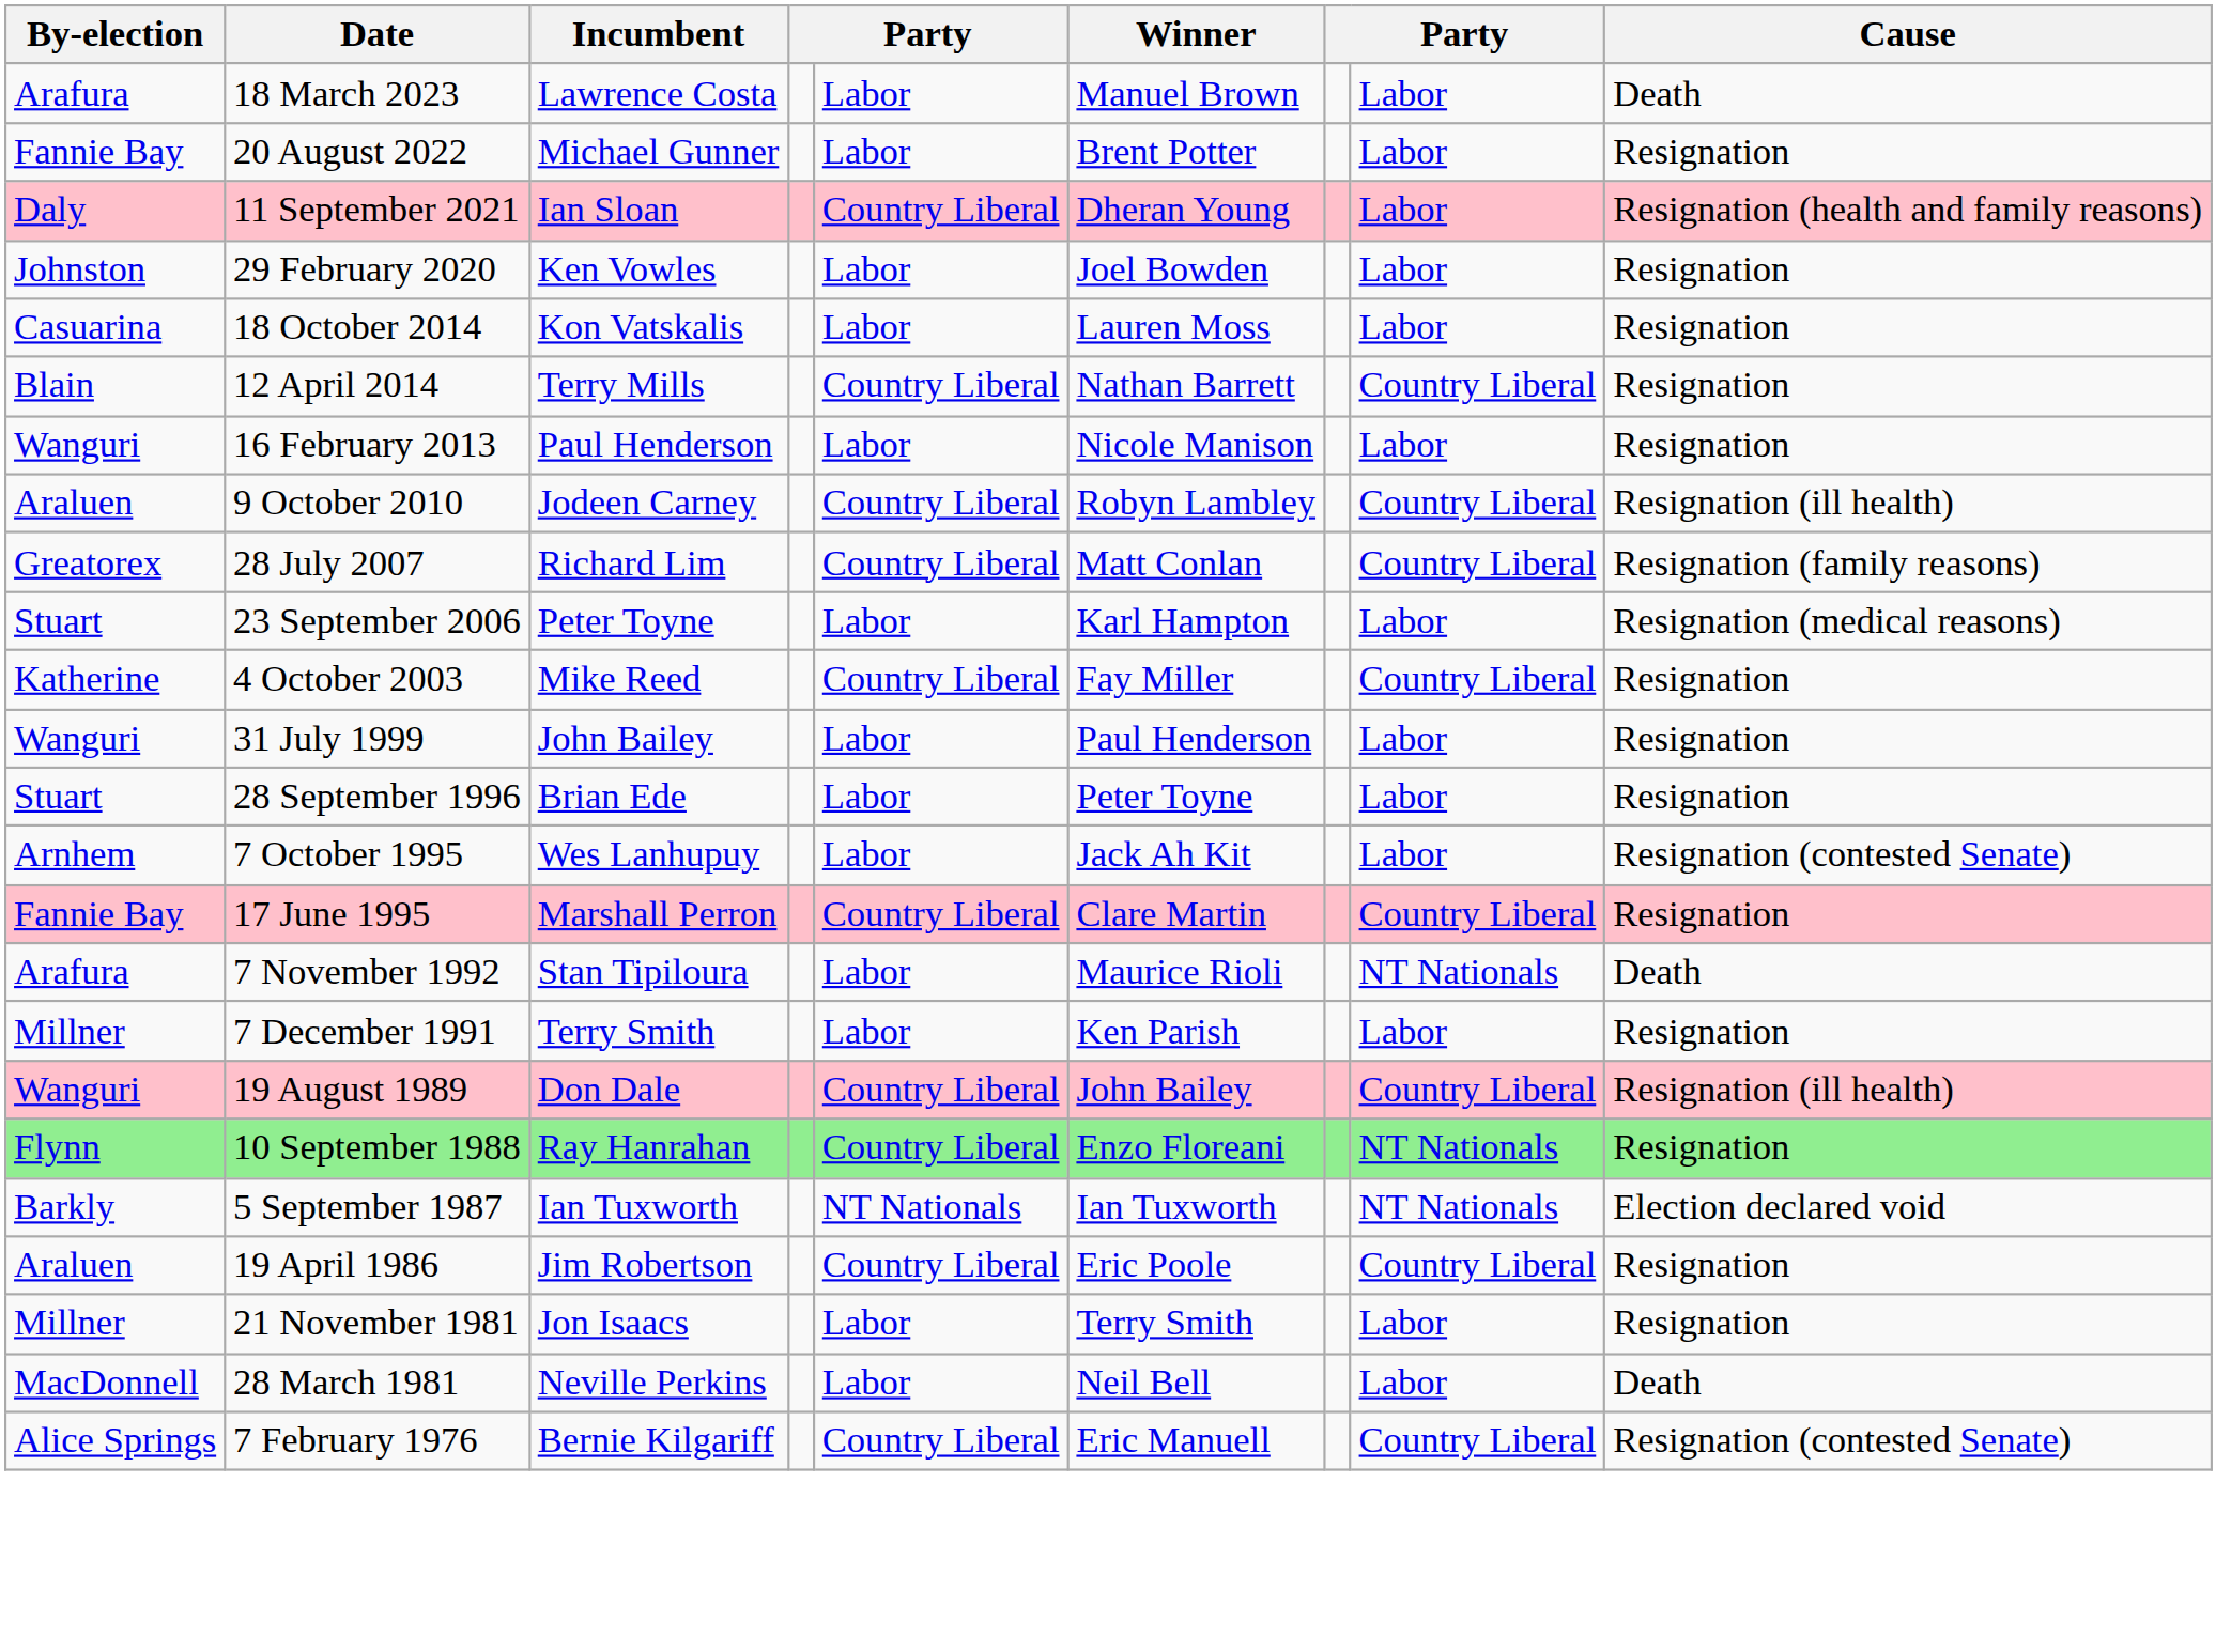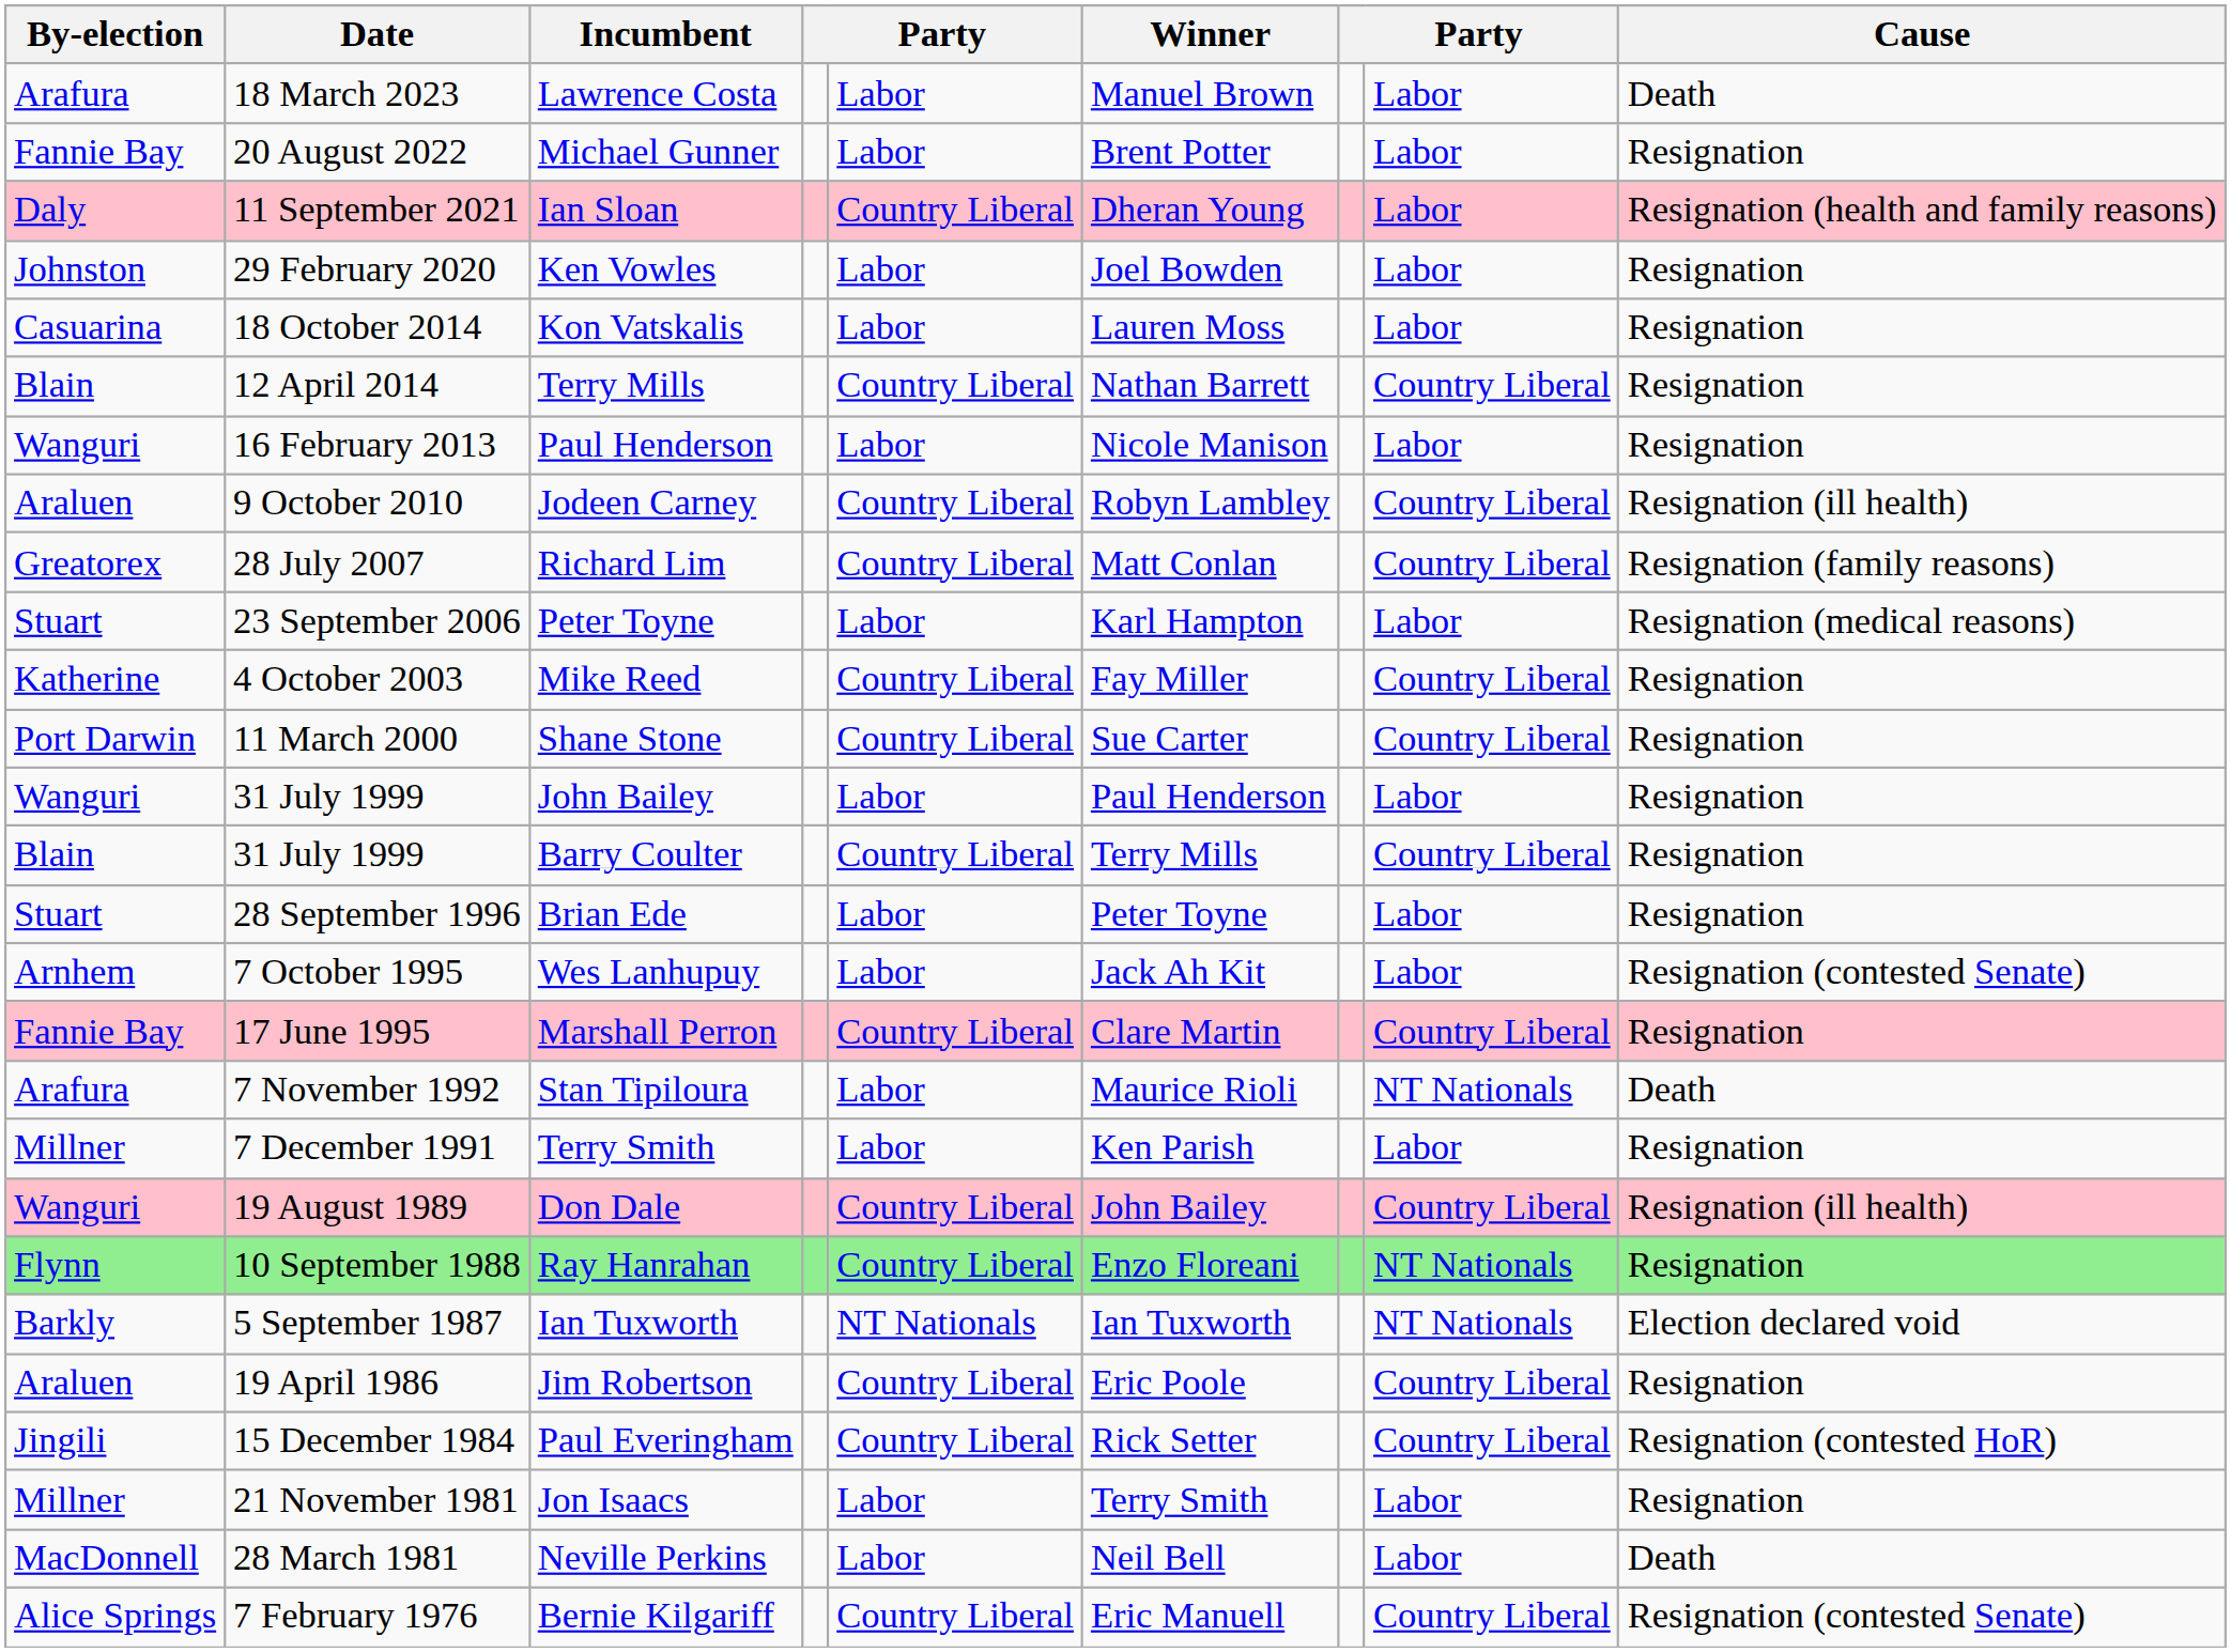+ row: Port Darwin | 11 March 2000 | Shane Stone | Country Liberal | Sue Carter | Country Liberal | Resignation
+ row: Blain | 31 July 1999 | Barry Coulter | Country Liberal | Terry Mills | Country Liberal | Resignation
+ row: Jingili | 15 December 1984 | Paul Everingham | Country Liberal | Rick Setter | Country Liberal | Resignation (contested HoR)
